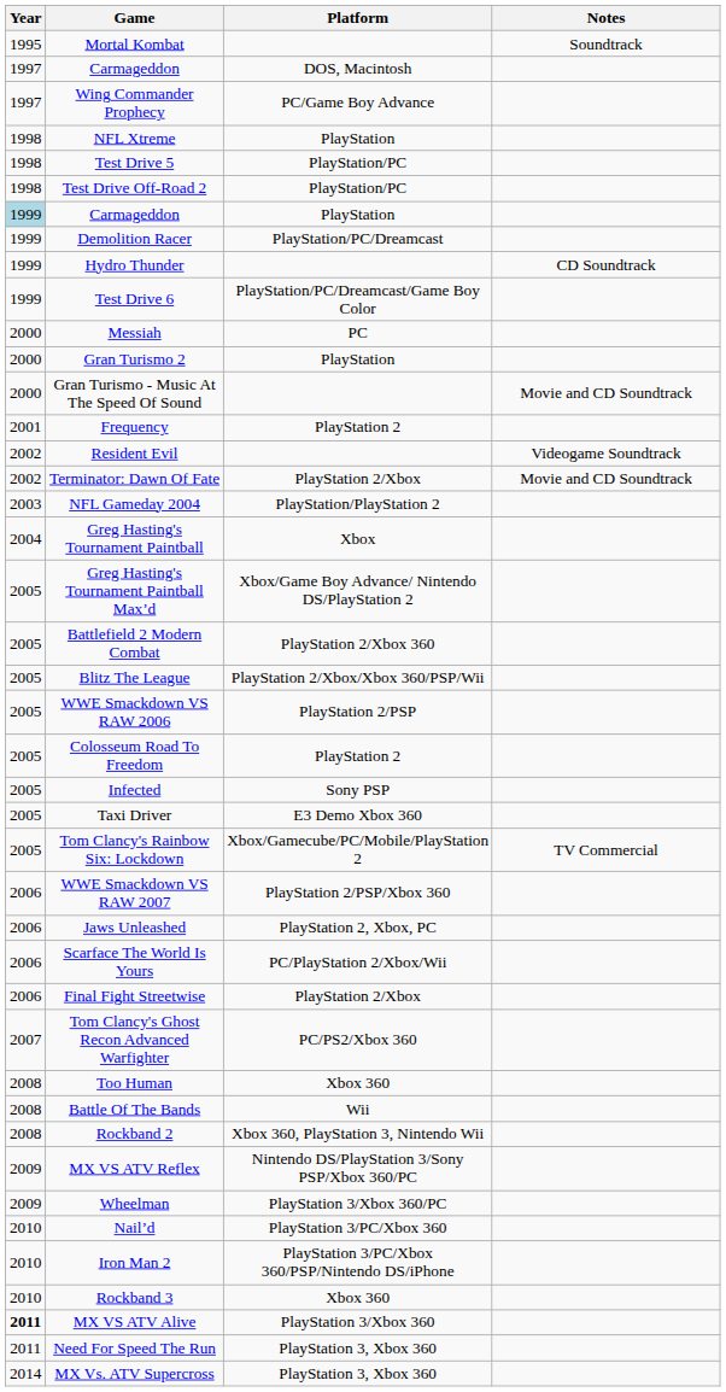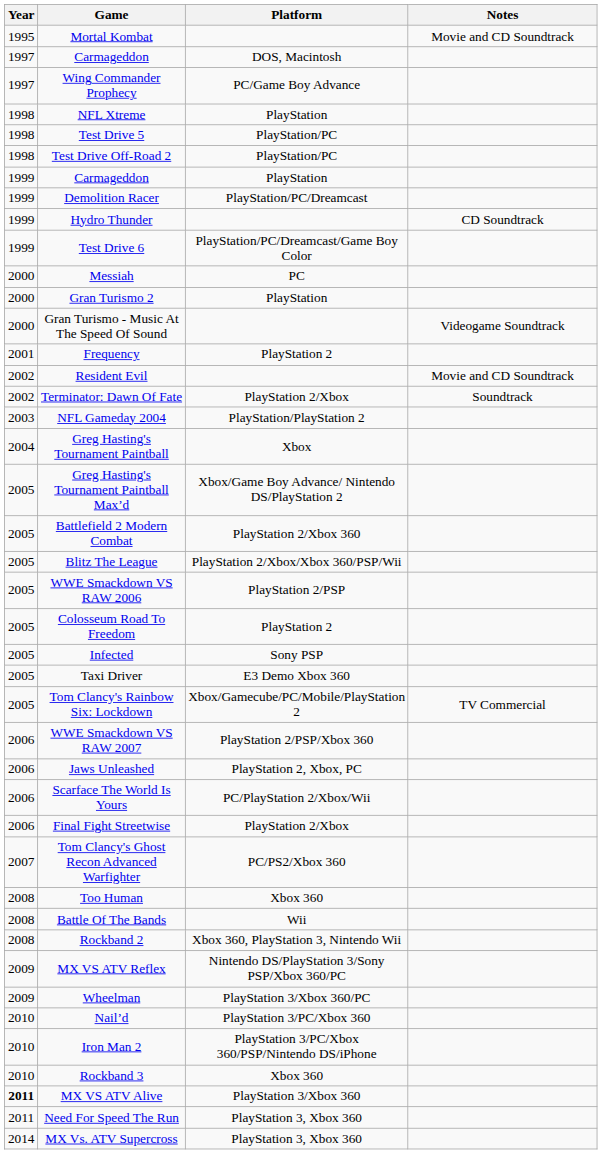Mortal Kombat | Notes: Soundtrack -> Movie and CD Soundtrack
Carmageddon / PlayStation | Year: lightblue background -> no background
Gran Turismo - Music At The Speed Of Sound | Notes: Movie and CD Soundtrack -> Videogame Soundtrack
Resident Evil | Notes: Videogame Soundtrack -> Movie and CD Soundtrack
Terminator: Dawn Of Fate | Notes: Movie and CD Soundtrack -> Soundtrack
